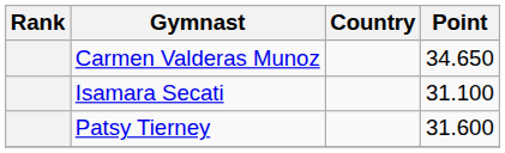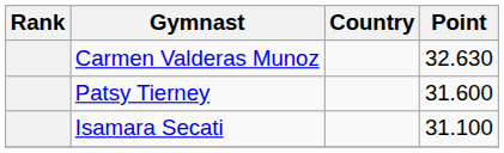Carmen Valderas Munoz | Point: 34.650 -> 32.630
rows swapped: Patsy Tierney <-> Isamara Secati
